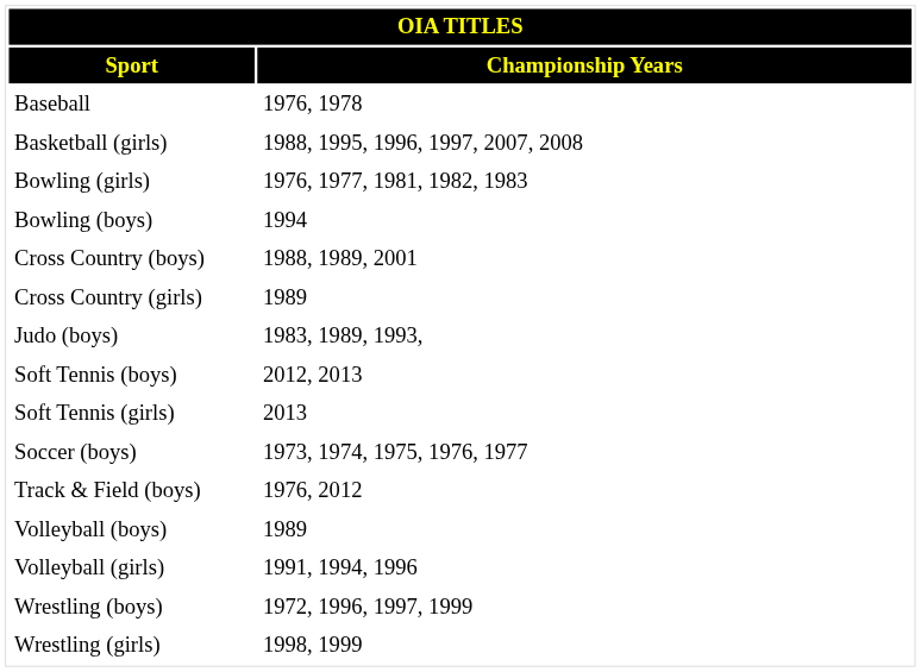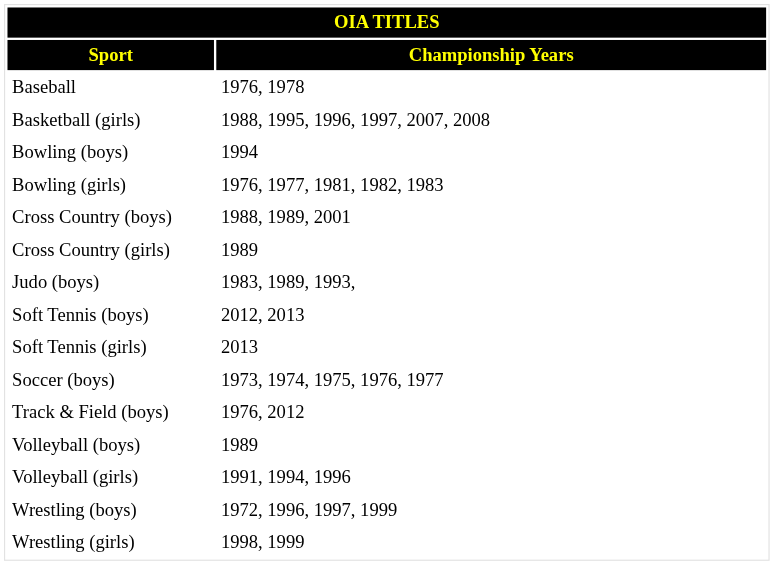rows swapped: Bowling (boys) <-> Bowling (girls)
